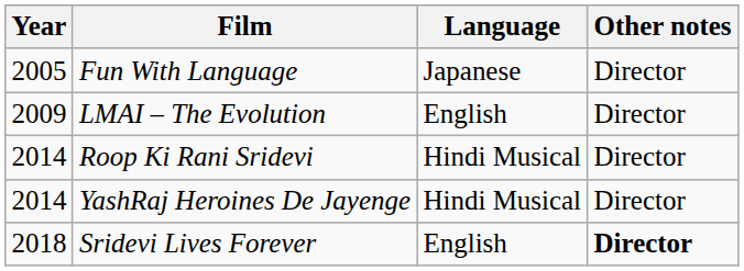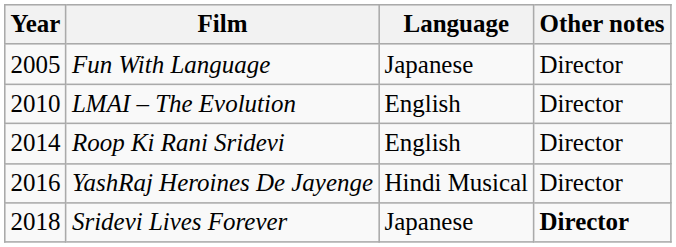LMAI – The Evolution | Year: 2009 -> 2010
Roop Ki Rani Sridevi | Language: Hindi Musical -> English
YashRaj Heroines De Jayenge | Year: 2014 -> 2016
Sridevi Lives Forever | Language: English -> Japanese
